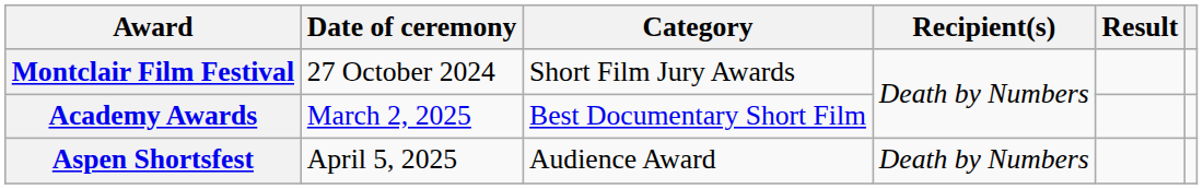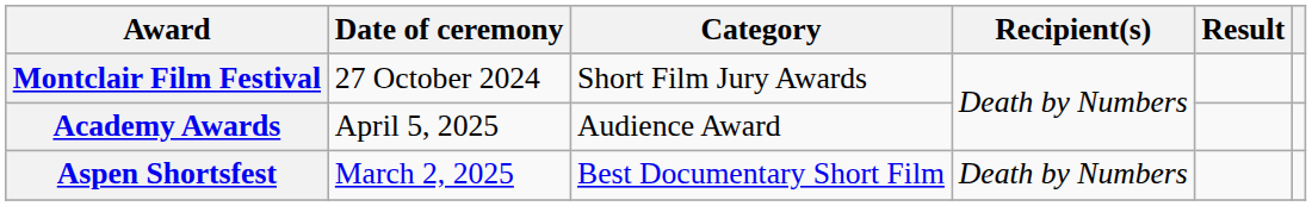Academy Awards | Date of ceremony: March 2, 2025 -> April 5, 2025
Academy Awards | Category: Best Documentary Short Film -> Audience Award
Aspen Shortsfest | Date of ceremony: April 5, 2025 -> March 2, 2025
Aspen Shortsfest | Category: Audience Award -> Best Documentary Short Film
